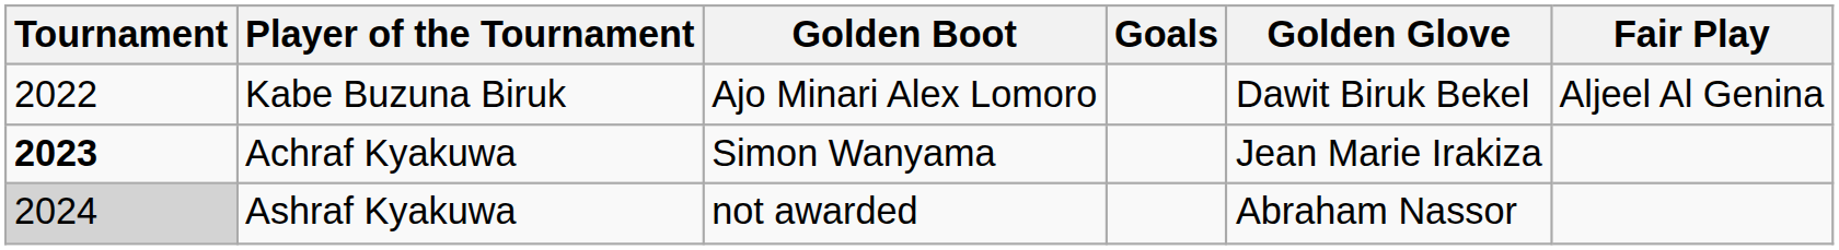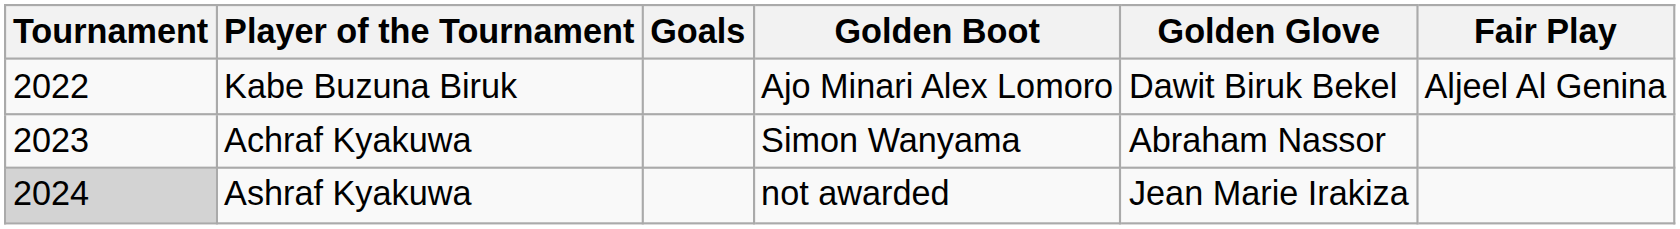columns swapped: Golden Boot <-> Goals
Achraf Kyakuwa | Tournament: bold -> normal
Achraf Kyakuwa | Golden Glove: Jean Marie Irakiza -> Abraham Nassor
Ashraf Kyakuwa | Golden Glove: Abraham Nassor -> Jean Marie Irakiza
